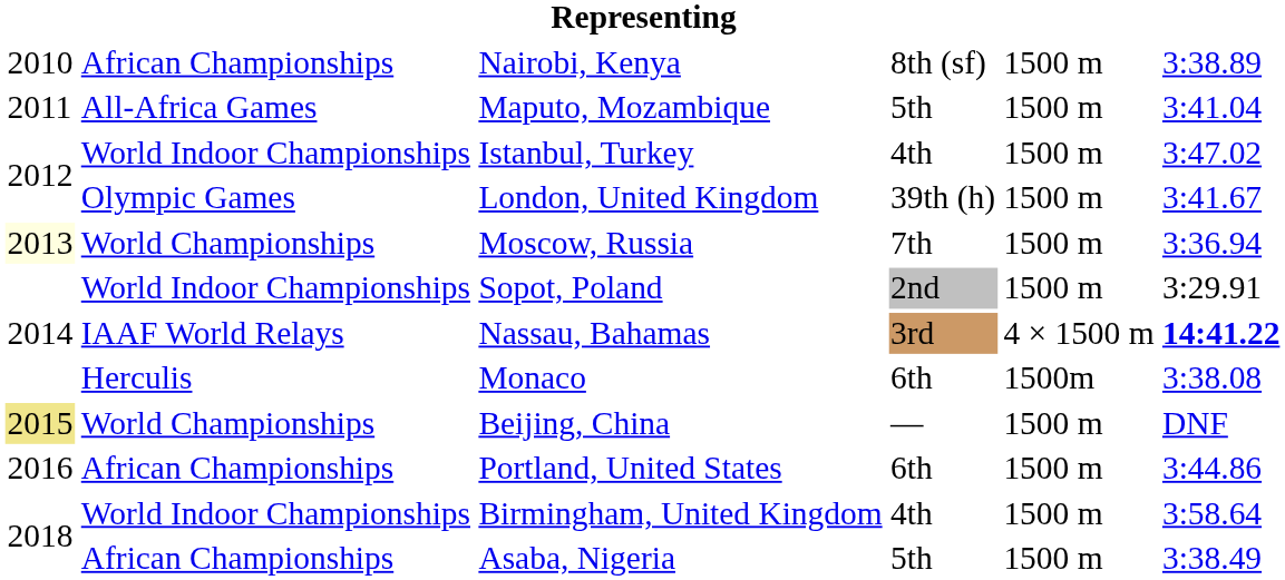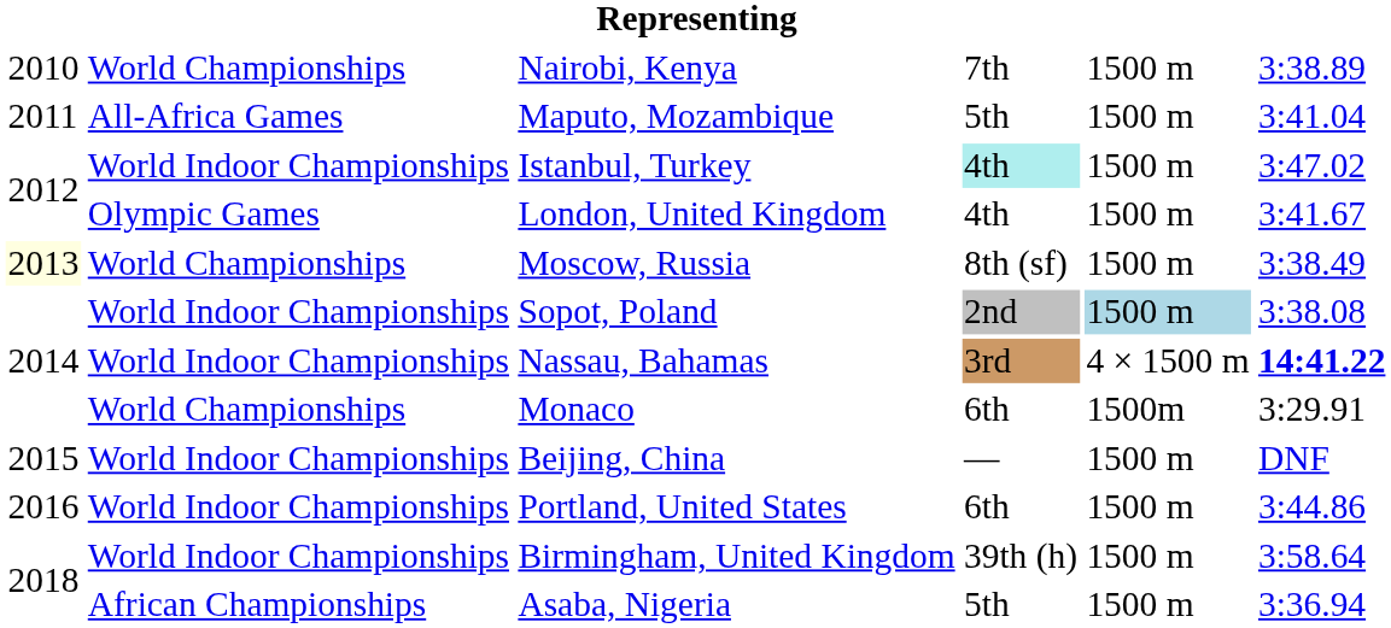Nairobi, Kenya | column 2: African Championships -> World Championships
Nairobi, Kenya | column 4: 8th (sf) -> 7th
Istanbul, Turkey | column 4: no background -> paleturquoise background
London, United Kingdom | column 4: 39th (h) -> 4th
Moscow, Russia | column 4: 7th -> 8th (sf)
Moscow, Russia | column 6: 3:36.94 -> 3:38.49
Sopot, Poland | column 5: no background -> lightblue background
Sopot, Poland | column 6: 3:29.91 -> 3:38.08
Nassau, Bahamas | column 2: IAAF World Relays -> World Indoor Championships
Monaco | column 2: Herculis -> World Championships
Monaco | column 6: 3:38.08 -> 3:29.91
Beijing, China | column 1: khaki background -> no background
Beijing, China | column 2: World Championships -> World Indoor Championships
Portland, United States | column 2: African Championships -> World Indoor Championships
Birmingham, United Kingdom | column 4: 4th -> 39th (h)
Asaba, Nigeria | column 6: 3:38.49 -> 3:36.94
